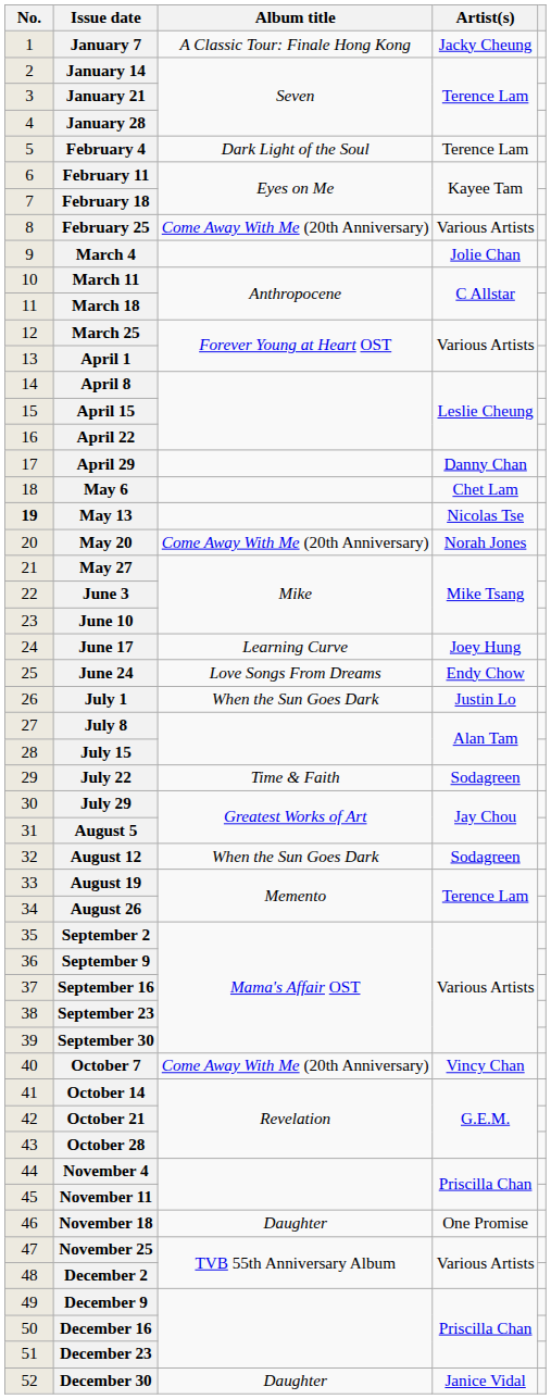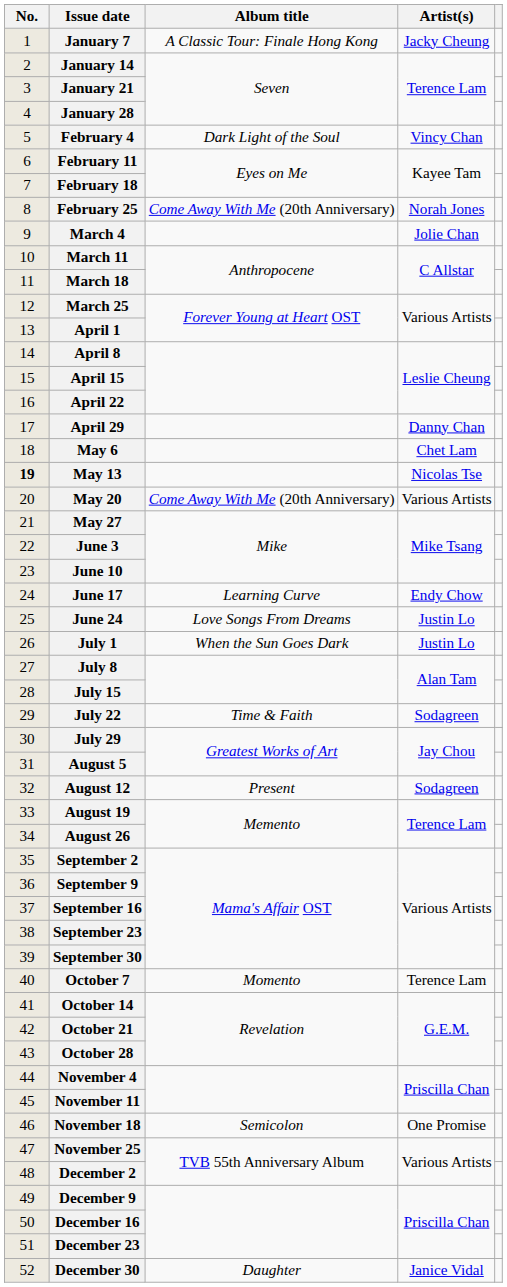February 4 | Artist(s): Terence Lam -> Vincy Chan
February 25 | Artist(s): Various Artists -> Norah Jones
May 20 | Artist(s): Norah Jones -> Various Artists
June 17 | Artist(s): Joey Hung -> Endy Chow
June 24 | Artist(s): Endy Chow -> Justin Lo
August 12 | Album title: When the Sun Goes Dark -> Present
October 7 | Album title: Come Away With Me (20th Anniversary) -> Momento
October 7 | Artist(s): Vincy Chan -> Terence Lam
November 18 | Album title: Daughter -> Semicolon
